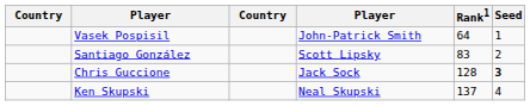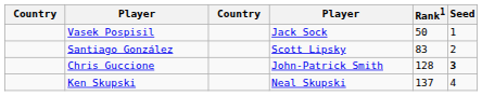Vasek Pospisil | column 4: John-Patrick Smith -> Jack Sock
Vasek Pospisil | Rank1: 64 -> 50
Chris Guccione | column 4: Jack Sock -> John-Patrick Smith
